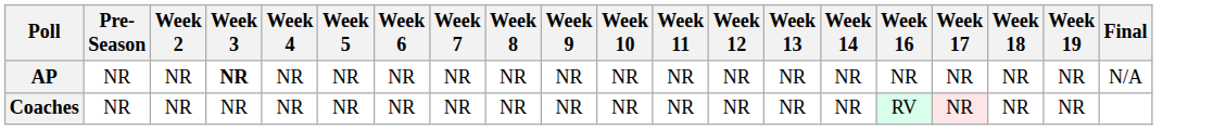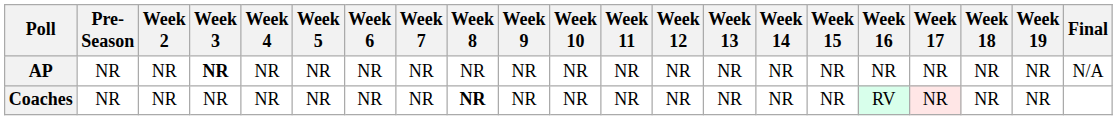+ column: Week 15 | NR | NR
Coaches | Week 8: normal -> bold
